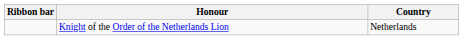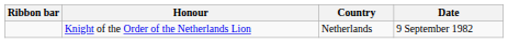+ column: Date | 9 September 1982
